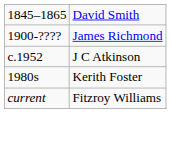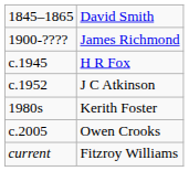+ row: c.1945 | H R Fox
+ row: c.2005 | Owen Crooks
